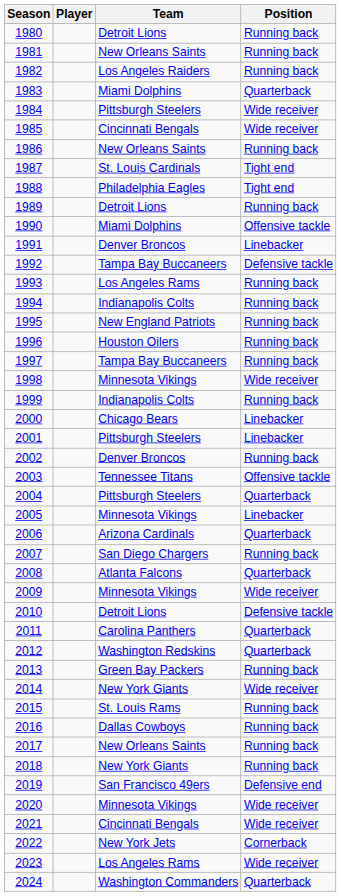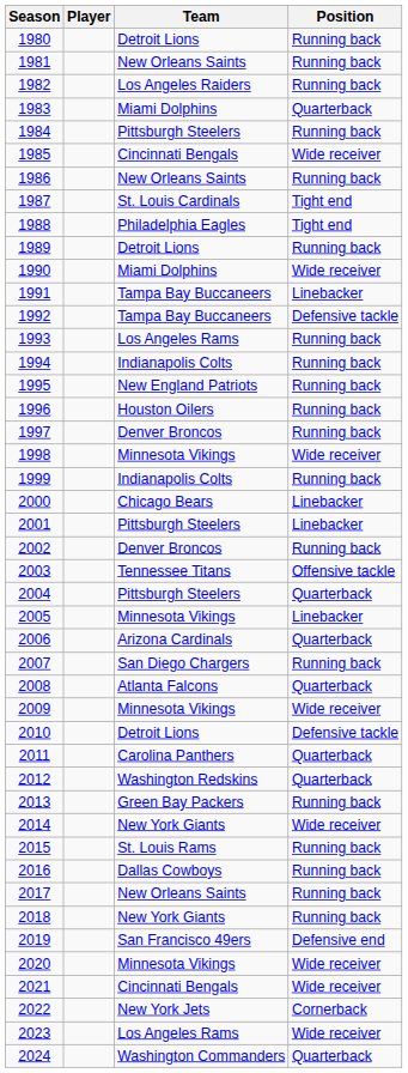1984 | Position: Wide receiver -> Running back
1990 | Position: Offensive tackle -> Wide receiver
1991 | Team: Denver Broncos -> Tampa Bay Buccaneers
1997 | Team: Tampa Bay Buccaneers -> Denver Broncos
